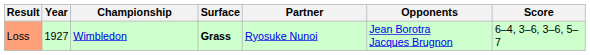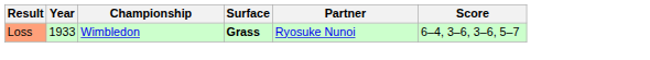- column: Opponents | Jean Borotra Jacques Brugnon
Loss | Year: 1927 -> 1933
